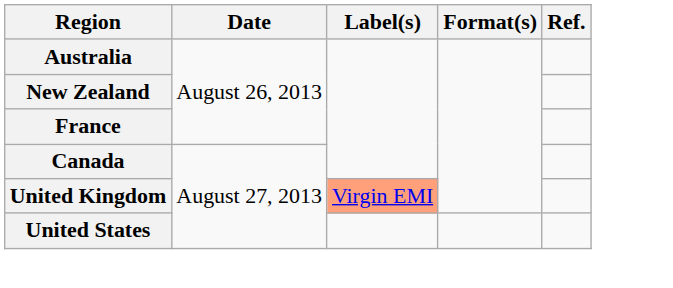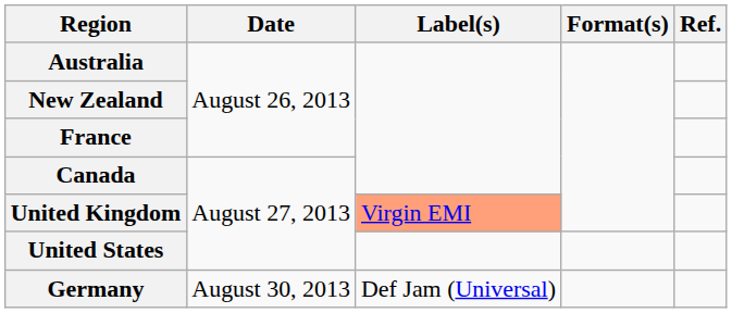+ row: Germany | August 30, 2013 | Def Jam (Universal)
